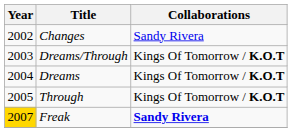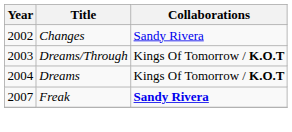- row: 2005 | Through | Kings Of Tomorrow / K.O.T
Freak | Year: gold background -> no background
